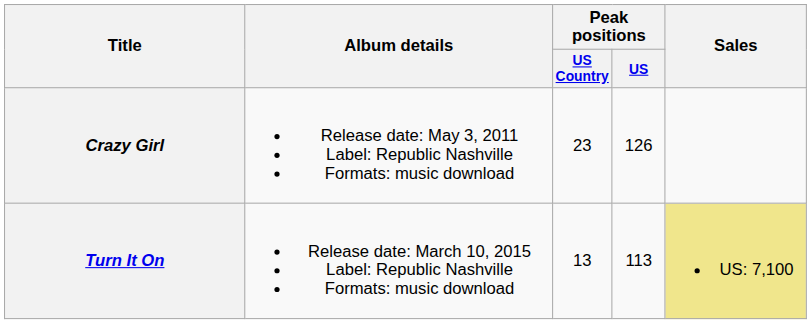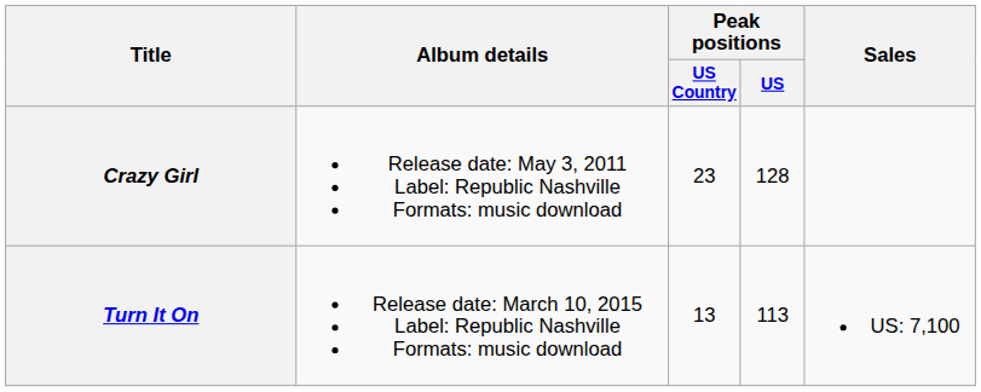Crazy Girl | Peak positions / US: 126 -> 128
Turn It On | Sales: khaki background -> no background
